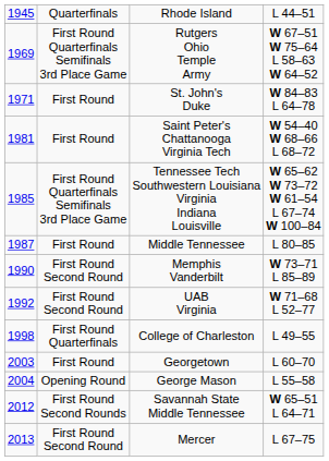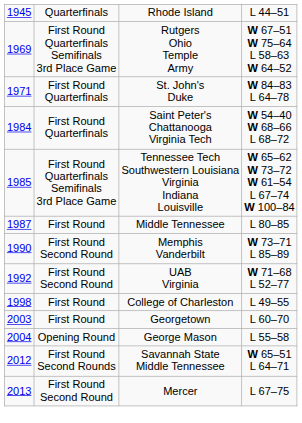St. John's Duke | column 2: First Round -> First Round Quarterfinals
Saint Peter's Chattanooga Virginia Tech | column 1: 1981 -> 1984
Saint Peter's Chattanooga Virginia Tech | column 2: First Round -> First Round Quarterfinals
College of Charleston | column 2: First Round Quarterfinals -> First Round
